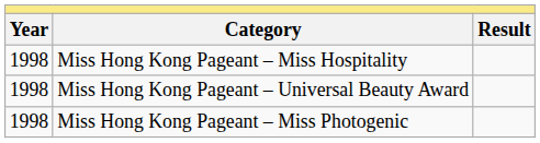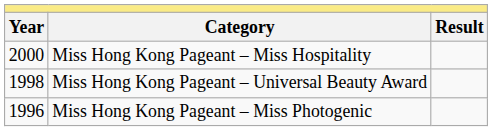Miss Hong Kong Pageant – Miss Hospitality | Year: 1998 -> 2000
Miss Hong Kong Pageant – Miss Photogenic | Year: 1998 -> 1996
